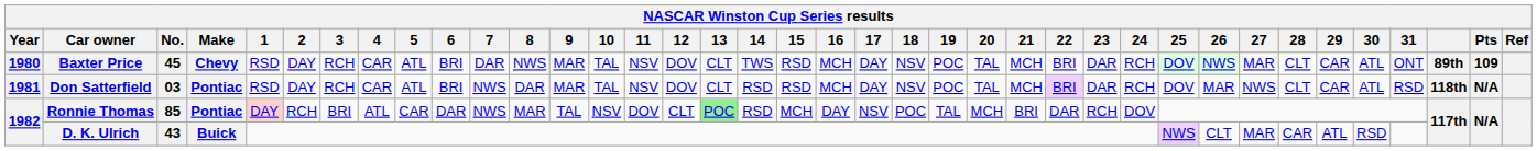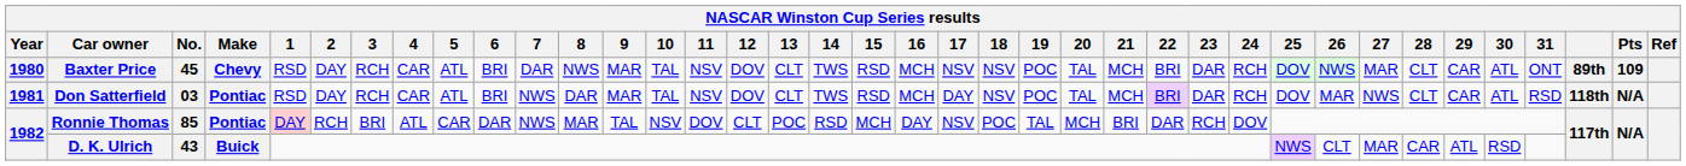Baxter Price | 17: DAY -> NSV
Don Satterfield | 14: RSD -> TWS
Ronnie Thomas | 13: lightgreen background -> no background
